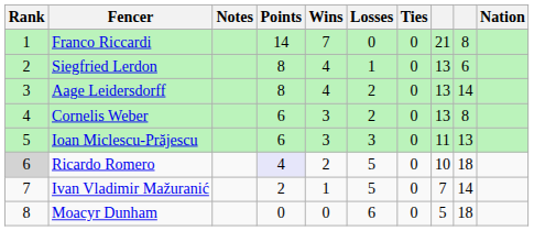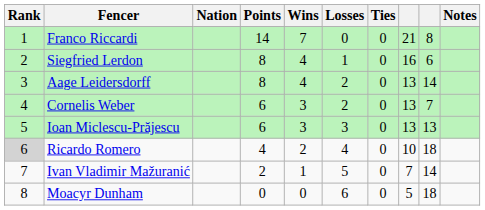columns swapped: Nation <-> Notes
Siegfried Lerdon | column 8: 13 -> 16
Cornelis Weber | column 9: 8 -> 7
Ioan Miclescu-Prăjescu | column 8: 11 -> 13
Ricardo Romero | Points: lavender background -> no background
Ricardo Romero | Losses: 5 -> 4
